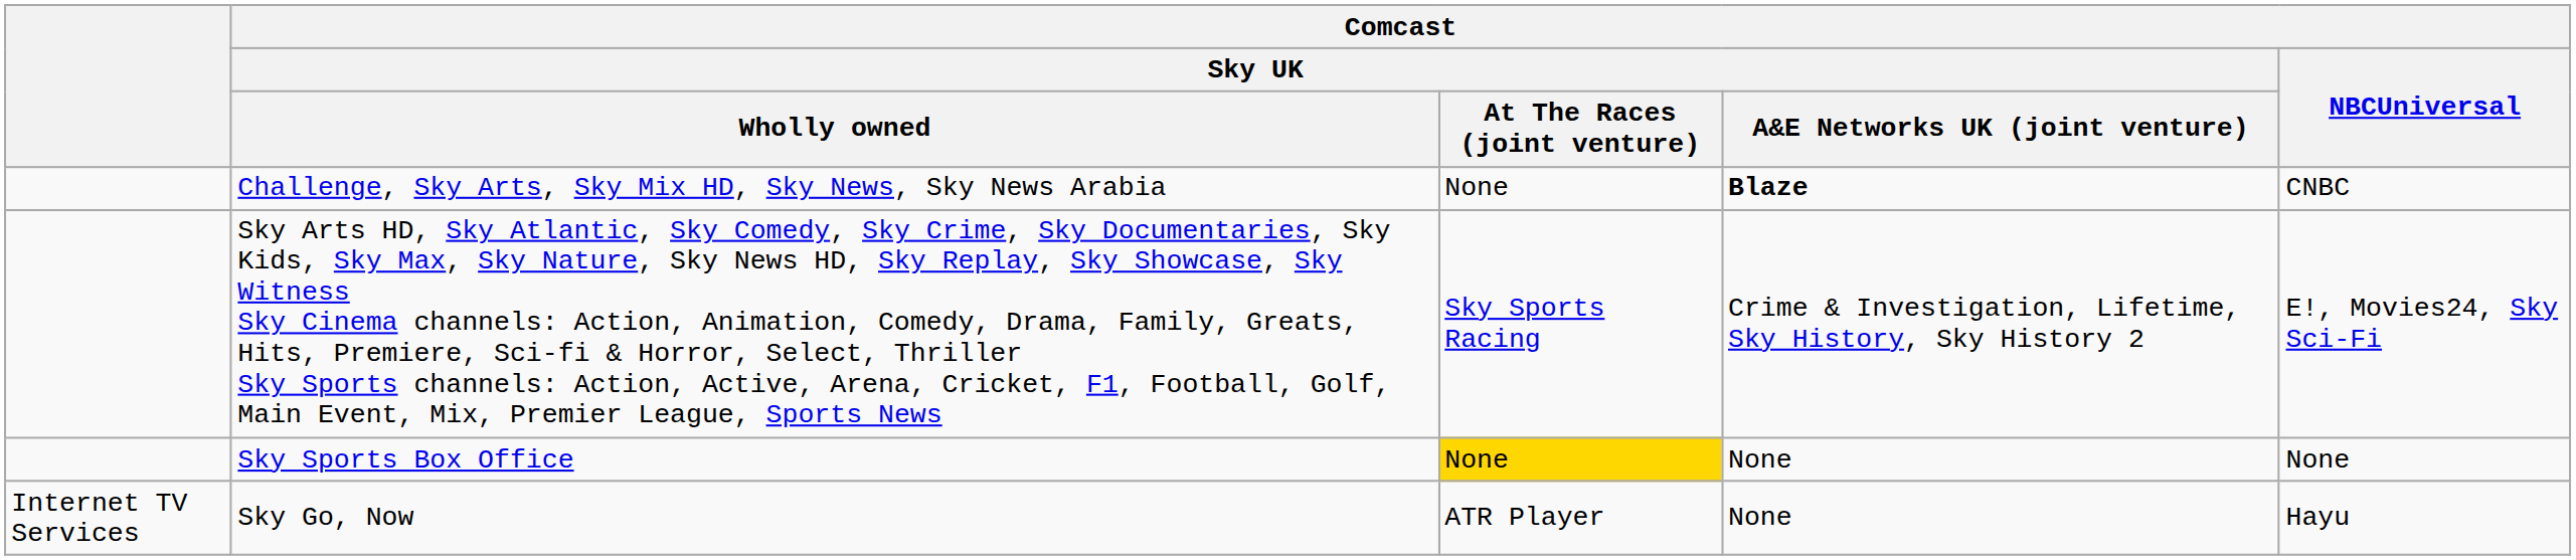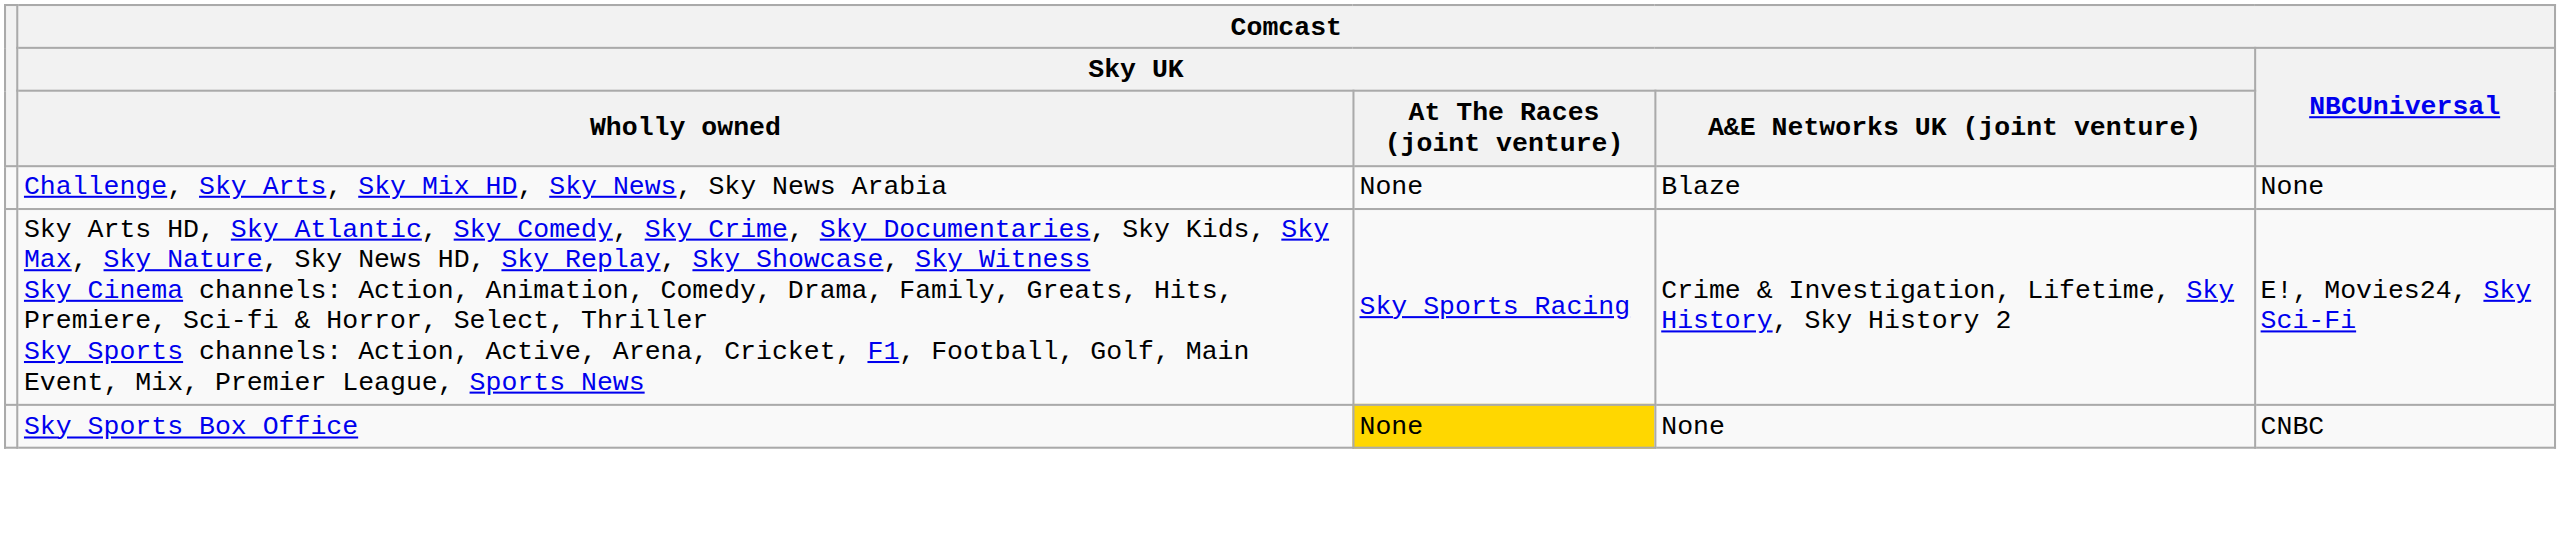Challenge, Sky Arts, Sky Mix HD, Sky News, Sky News Arabia | Comcast / Sky UK / A&E Networks UK (joint venture): bold -> normal
Challenge, Sky Arts, Sky Mix HD, Sky News, Sky News Arabia | Comcast / NBCUniversal: CNBC -> None
Sky Sports Box Office | Comcast / NBCUniversal: None -> CNBC
- row: Internet TV Services | Sky Go, Now | ATR Player | None | Hayu
